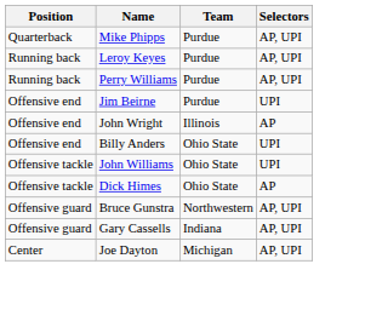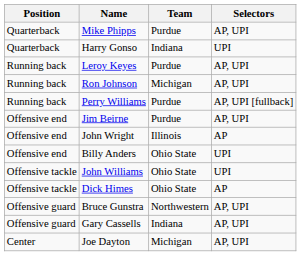+ row: Quarterback | Harry Gonso | Indiana | UPI
+ row: Running back | Ron Johnson | Michigan | AP, UPI
Perry Williams | Selectors: AP, UPI -> AP, UPI [fullback]
Jim Beirne | Selectors: UPI -> AP, UPI
